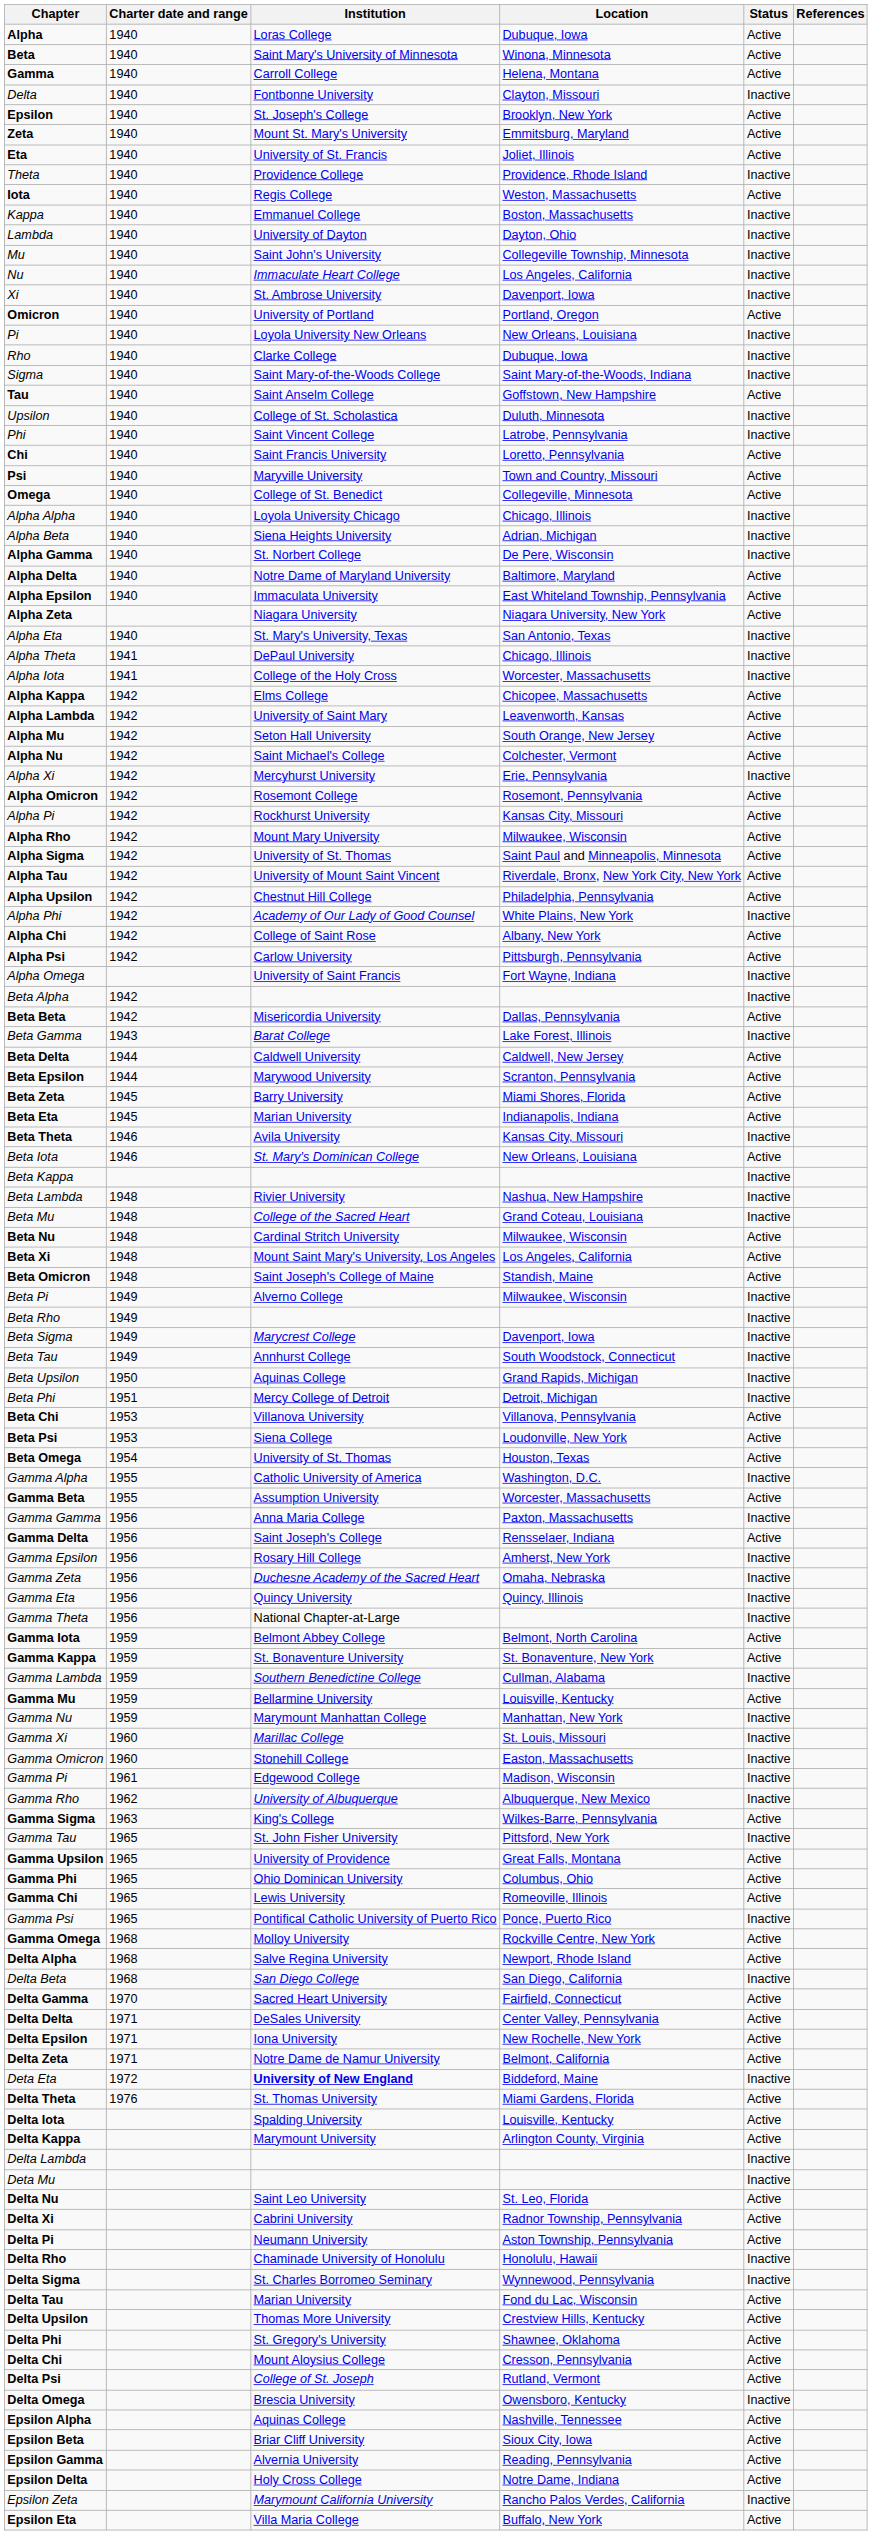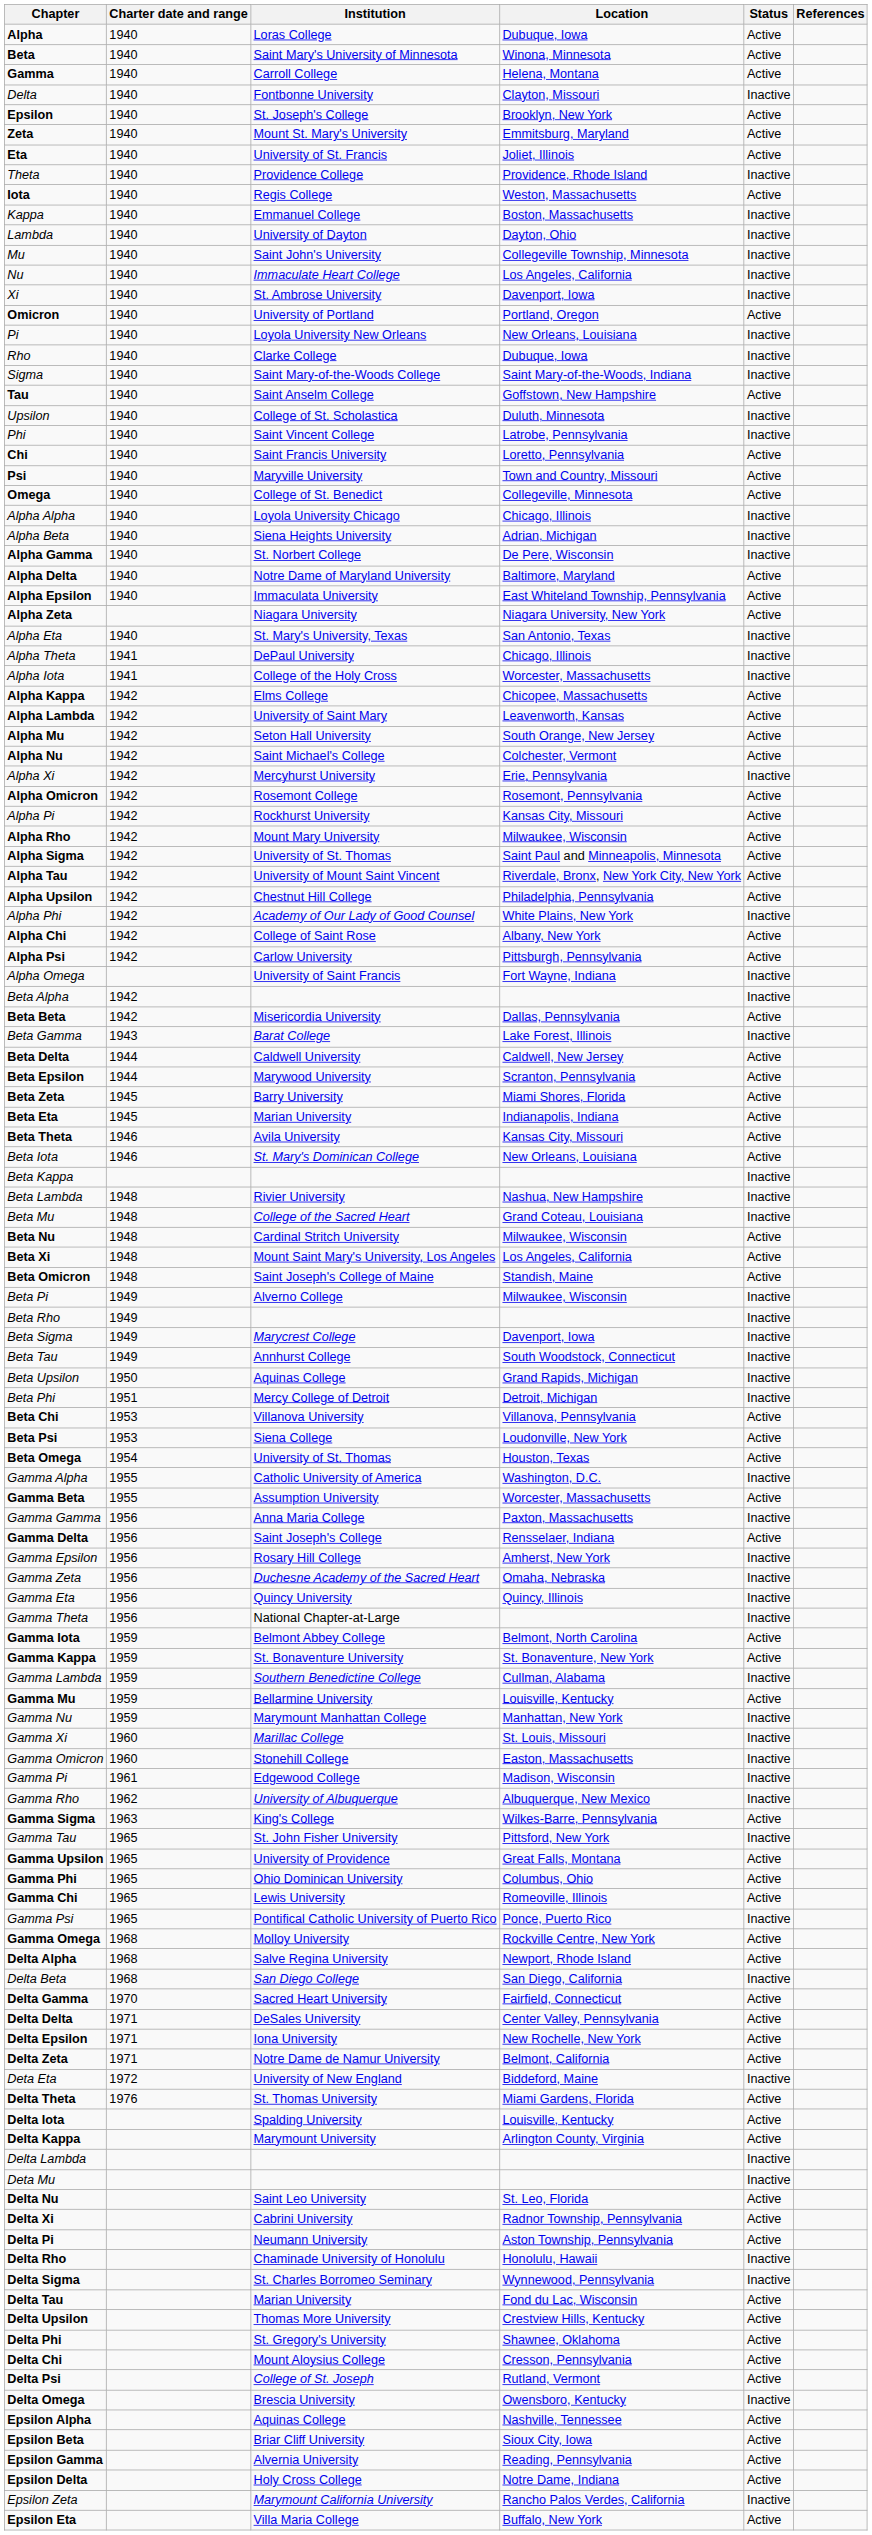Beta Theta | Status: Inactive -> Active
Deta Eta | Institution: bold -> normal
